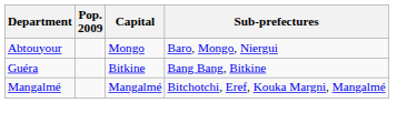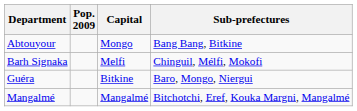Abtouyour | Sub-prefectures: Baro, Mongo, Niergui -> Bang Bang, Bitkine
+ row: Barh Signaka | Melfi | Chinguil, Mélfi, Mokofi
Guéra | Sub-prefectures: Bang Bang, Bitkine -> Baro, Mongo, Niergui
